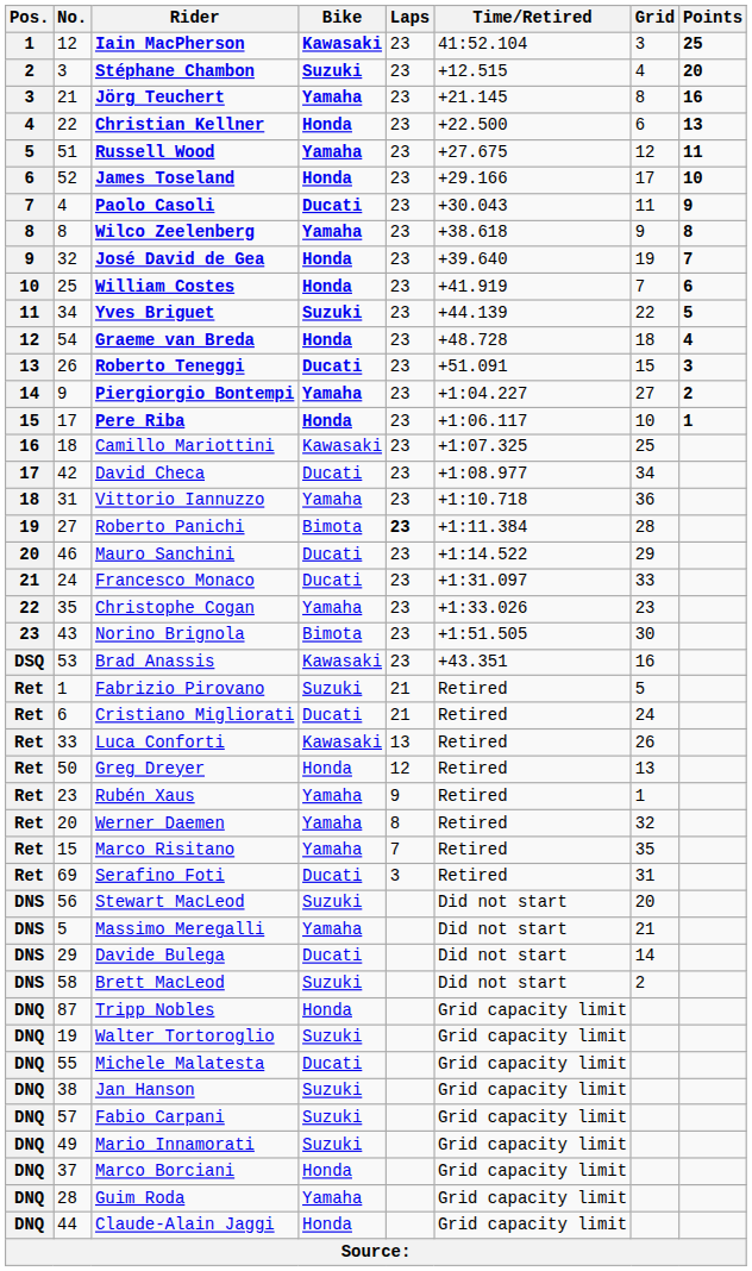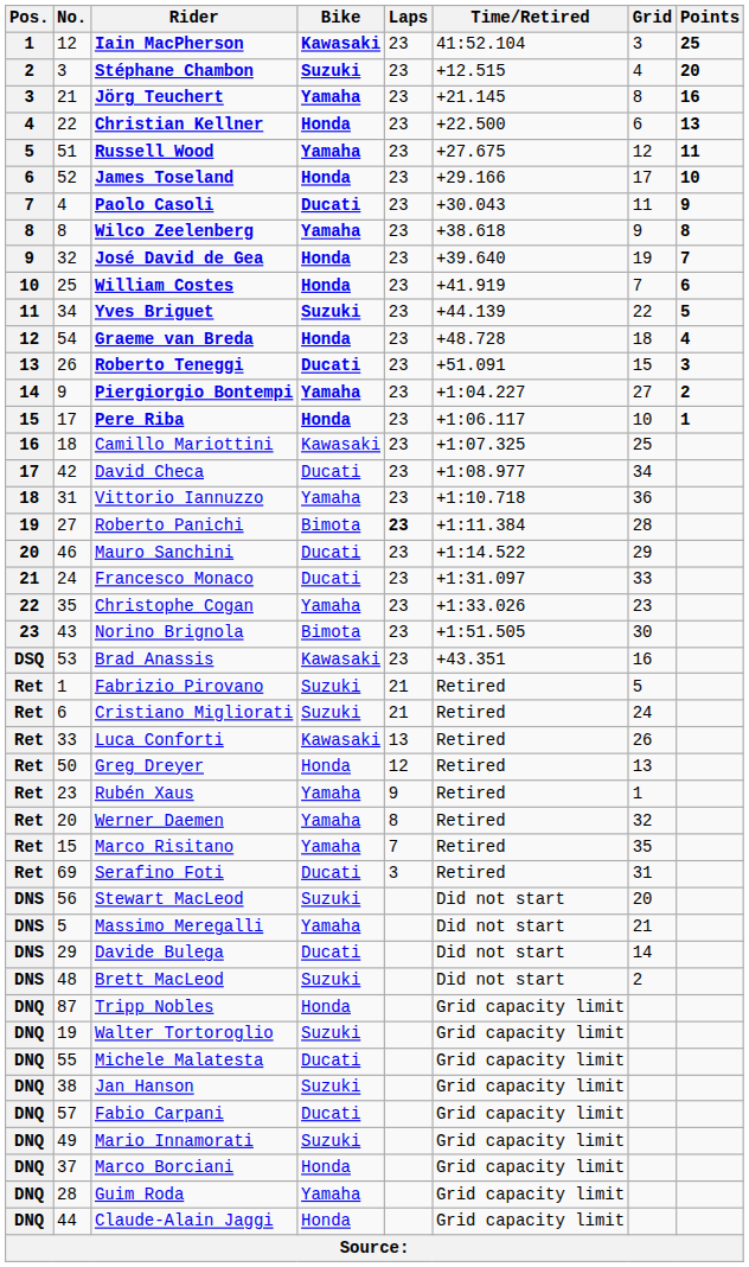Cristiano Migliorati | Bike: Ducati -> Suzuki
Brett MacLeod | No.: 58 -> 48
Fabio Carpani | Bike: Suzuki -> Ducati
